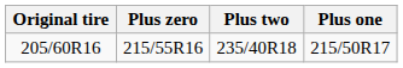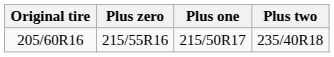columns swapped: Plus one <-> Plus two
